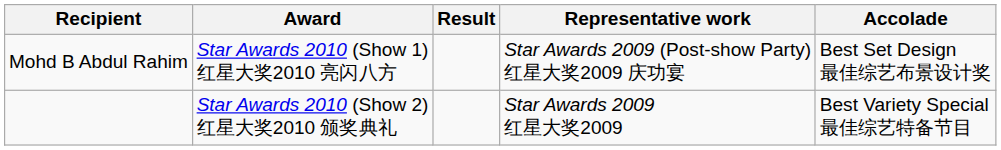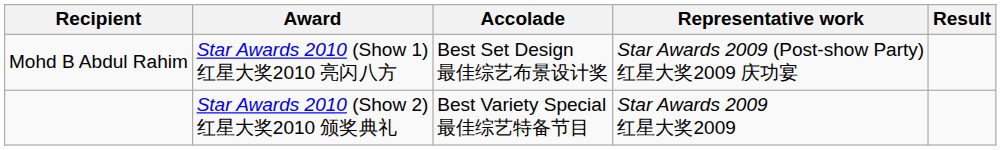columns swapped: Accolade <-> Result
